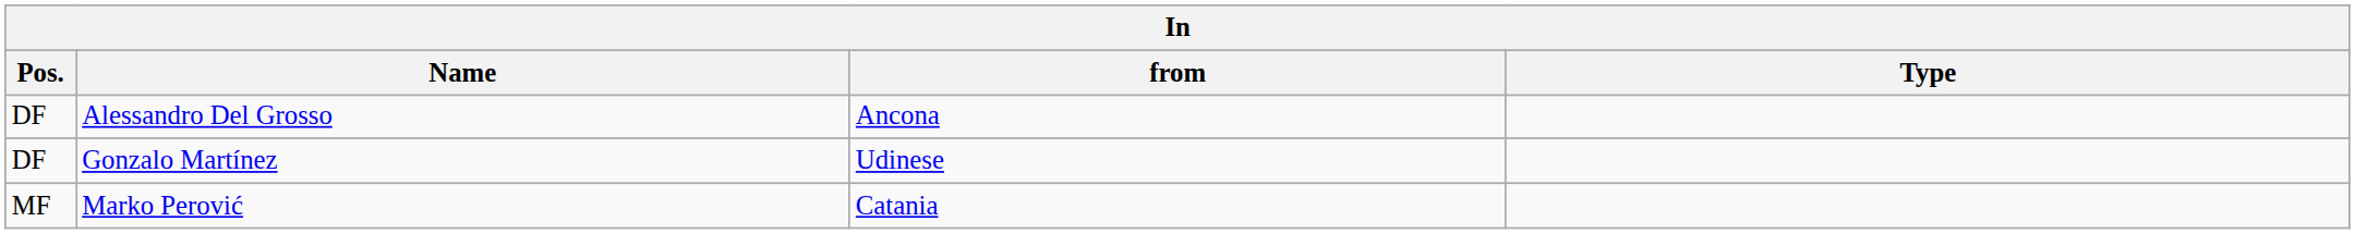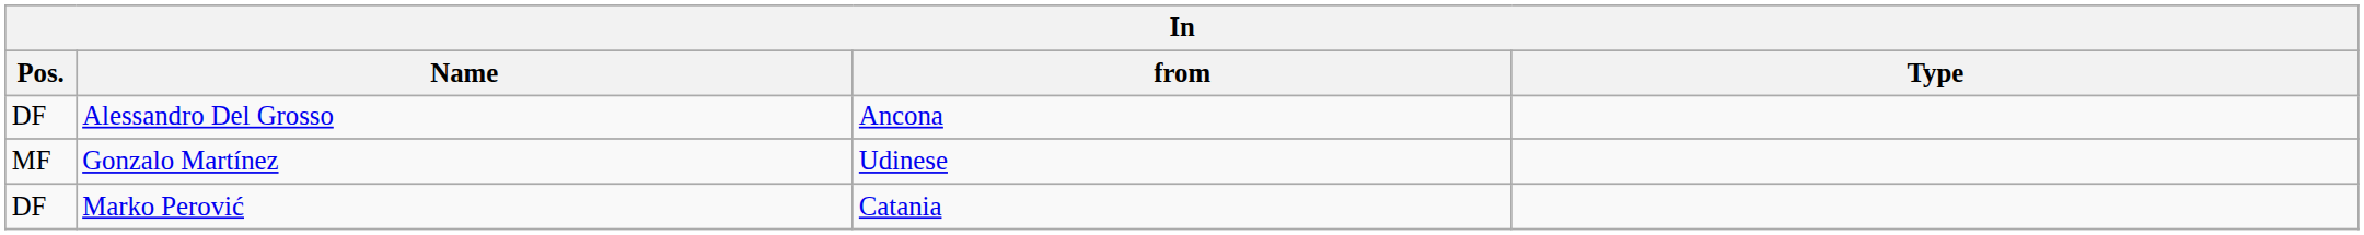Gonzalo Martínez | Pos.: DF -> MF
Marko Perović | Pos.: MF -> DF
